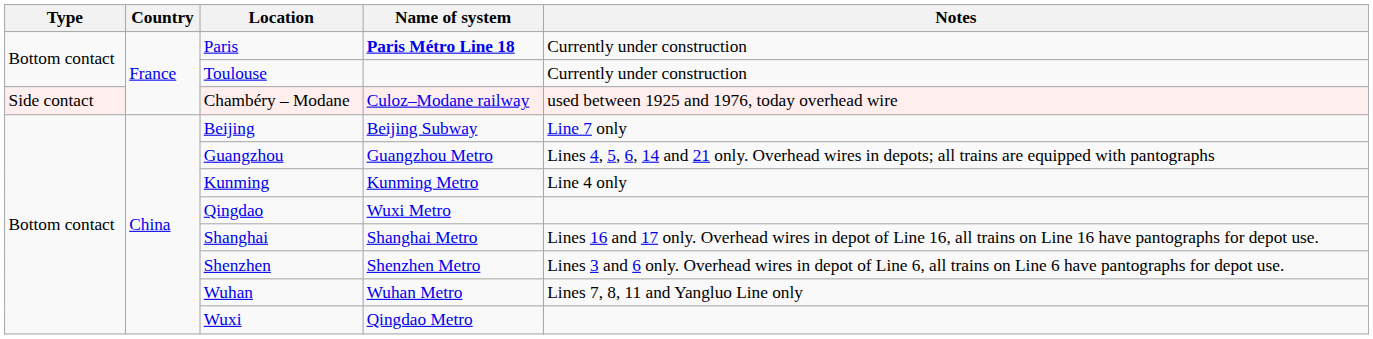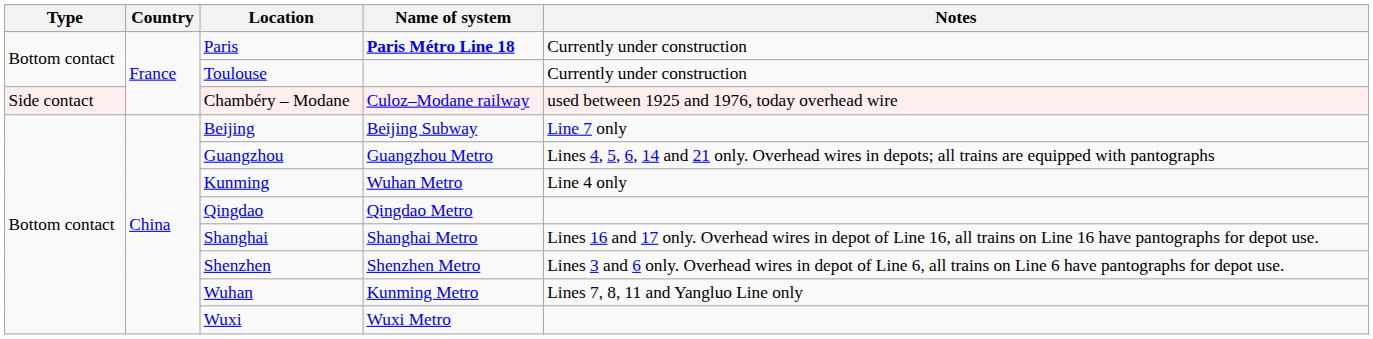Kunming | Name of system: Kunming Metro -> Wuhan Metro
Qingdao | Name of system: Wuxi Metro -> Qingdao Metro
Wuhan | Name of system: Wuhan Metro -> Kunming Metro
Wuxi | Name of system: Qingdao Metro -> Wuxi Metro
